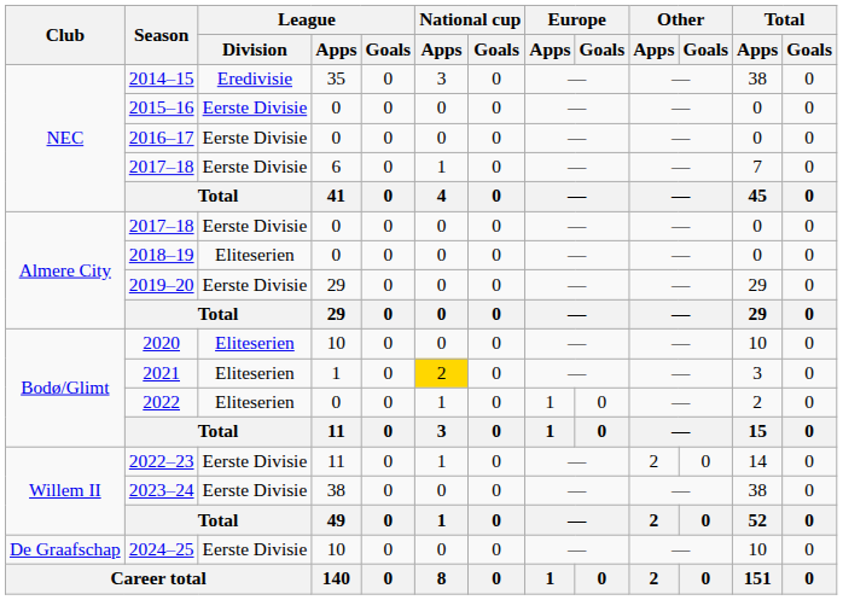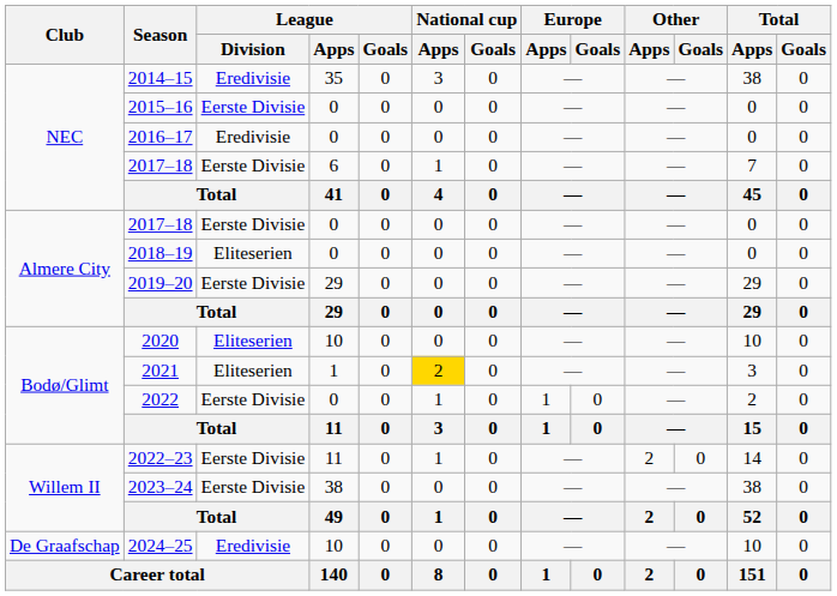2016–17 | League / Division: Eerste Divisie -> Eredivisie
2022 | League / Division: Eliteserien -> Eerste Divisie
2024–25 | League / Division: Eerste Divisie -> Eredivisie
